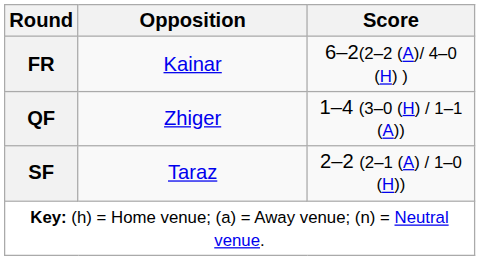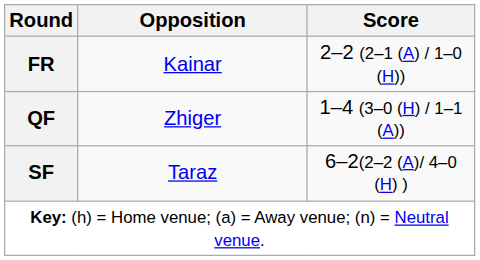FR | Score: 6–2(2–2 (A)/ 4–0 (H) ) -> 2–2 (2–1 (A) / 1–0 (H))
SF | Score: 2–2 (2–1 (A) / 1–0 (H)) -> 6–2(2–2 (A)/ 4–0 (H) )
